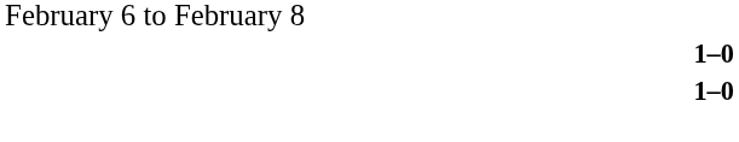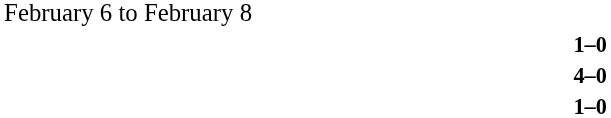+ row: 4–0
